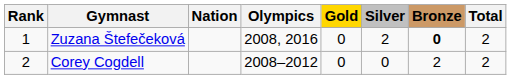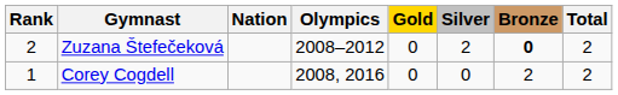Zuzana Štefečeková | Rank: 1 -> 2
Zuzana Štefečeková | Olympics: 2008, 2016 -> 2008–2012
Corey Cogdell | Rank: 2 -> 1
Corey Cogdell | Olympics: 2008–2012 -> 2008, 2016
